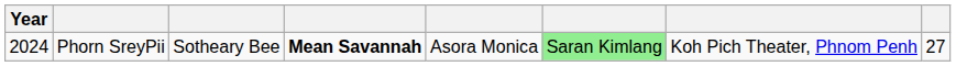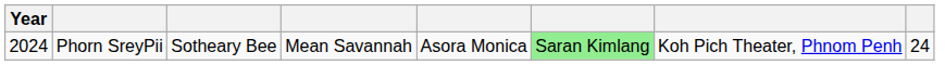Phorn SreyPii | column 4: bold -> normal
Phorn SreyPii | column 8: 27 -> 24
